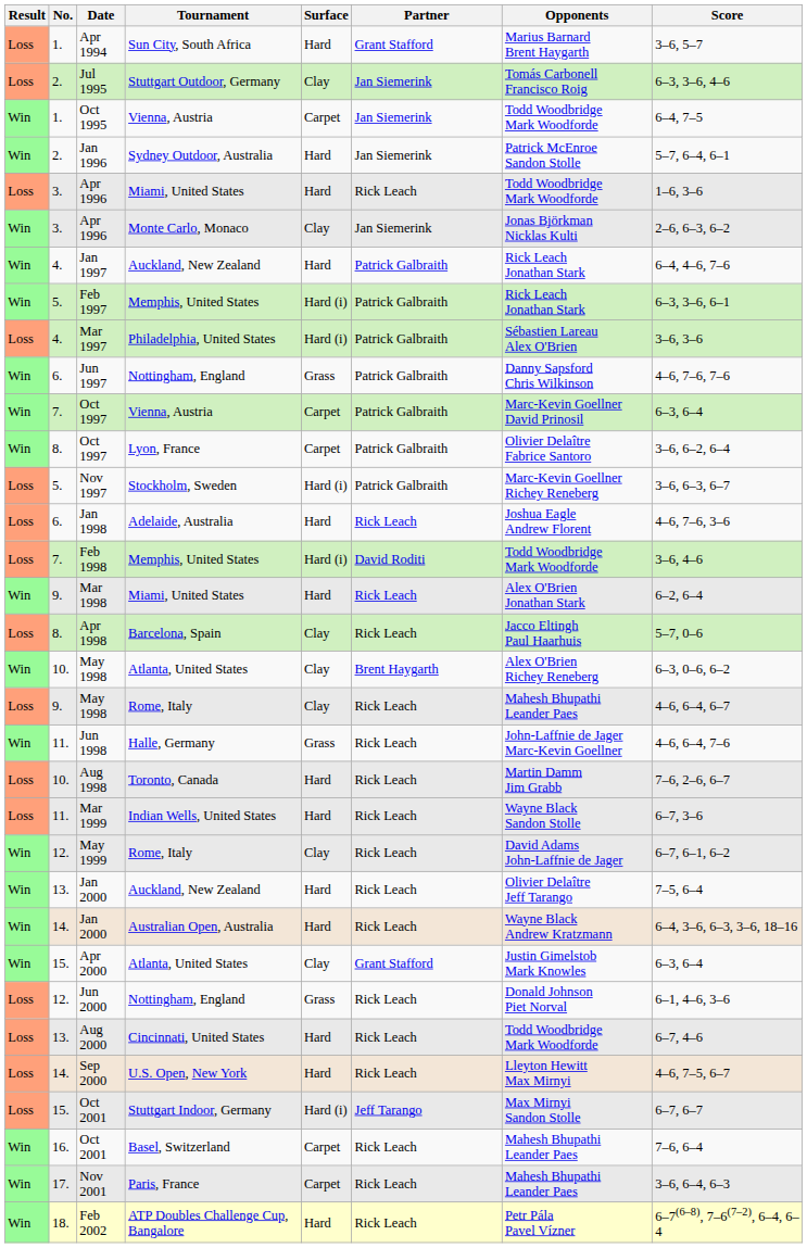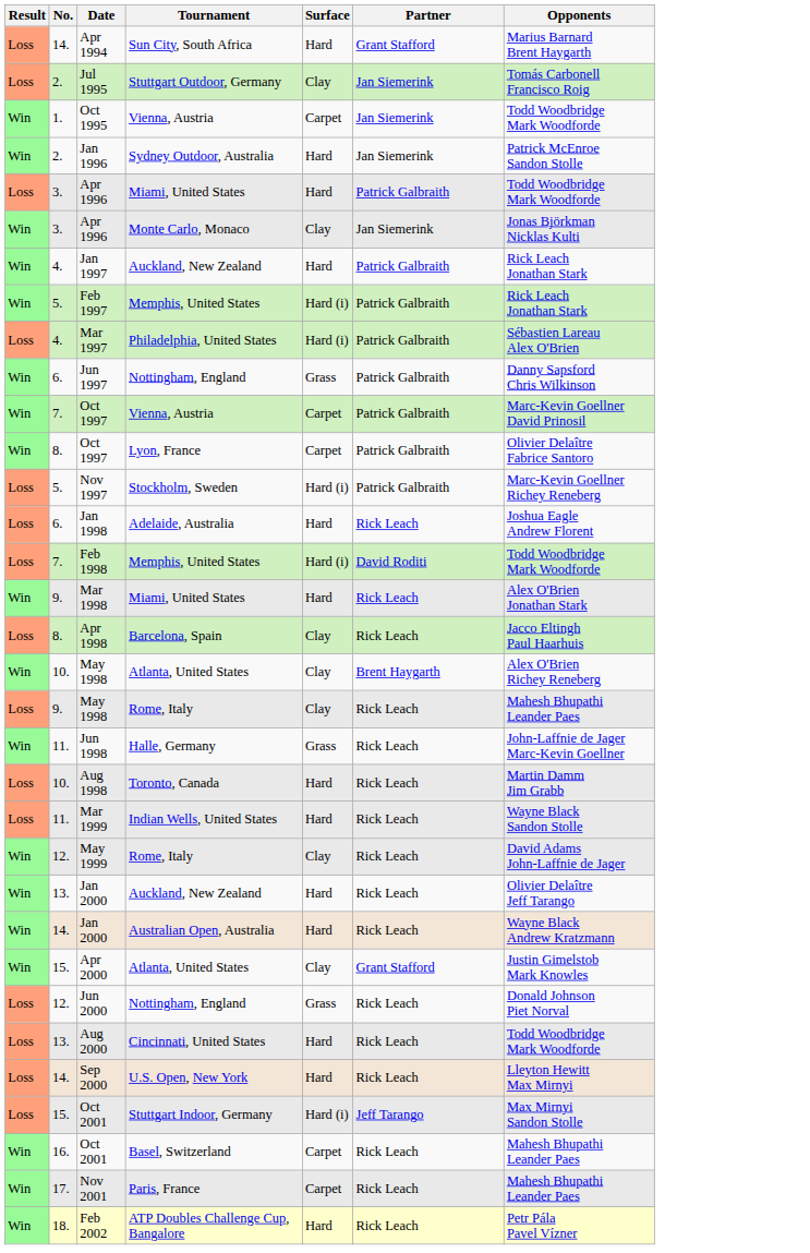- column: Score | 3–6, 5–7 | 6–3, 3–6, 4–6 | 6–4, 7–5 | 5–7, 6–4, 6–1 | 1–6, 3–6 | 2–6, 6–3, 6–2 | 6–4, 4–6, 7–6 | 6–3, 3–6, 6–1 | 3–6, 3–6 | 4–6, 7–6, 7–6 | 6–3, 6–4 | 3–6, 6–2, 6–4 | 3–6, 6–3, 6–7 | 4–6, 7–6, 3–6 | 3–6, 4–6 | 6–2, 6–4 | 5–7, 0–6 | 6–3, 0–6, 6–2 | 4–6, 6–4, 6–7 | 4–6, 6–4, 7–6 | 7–6, 2–6, 6–7 | 6–7, 3–6 | 6–7, 6–1, 6–2 | 7–5, 6–4 | 6–4, 3–6, 6–3, 3–6, 18–16 | 6–3, 6–4 | 6–1, 4–6, 3–6 | 6–7, 4–6 | 4–6, 7–5, 6–7 | 6–7, 6–7 | 7–6, 6–4 | 3–6, 6–4, 6–3 | 6–7(6–8), 7–6(7–2), 6–4, 6–4
Apr 1994 | No.: 1. -> 14.
Apr 1996 / Miami, United States | Partner: Rick Leach -> Patrick Galbraith
